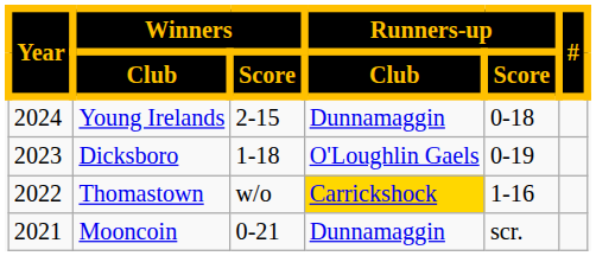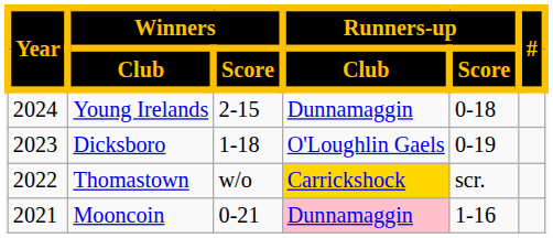Thomastown | Runners-up / Score: 1-16 -> scr.
Mooncoin | Runners-up / Club: no background -> pink background
Mooncoin | Runners-up / Score: scr. -> 1-16
